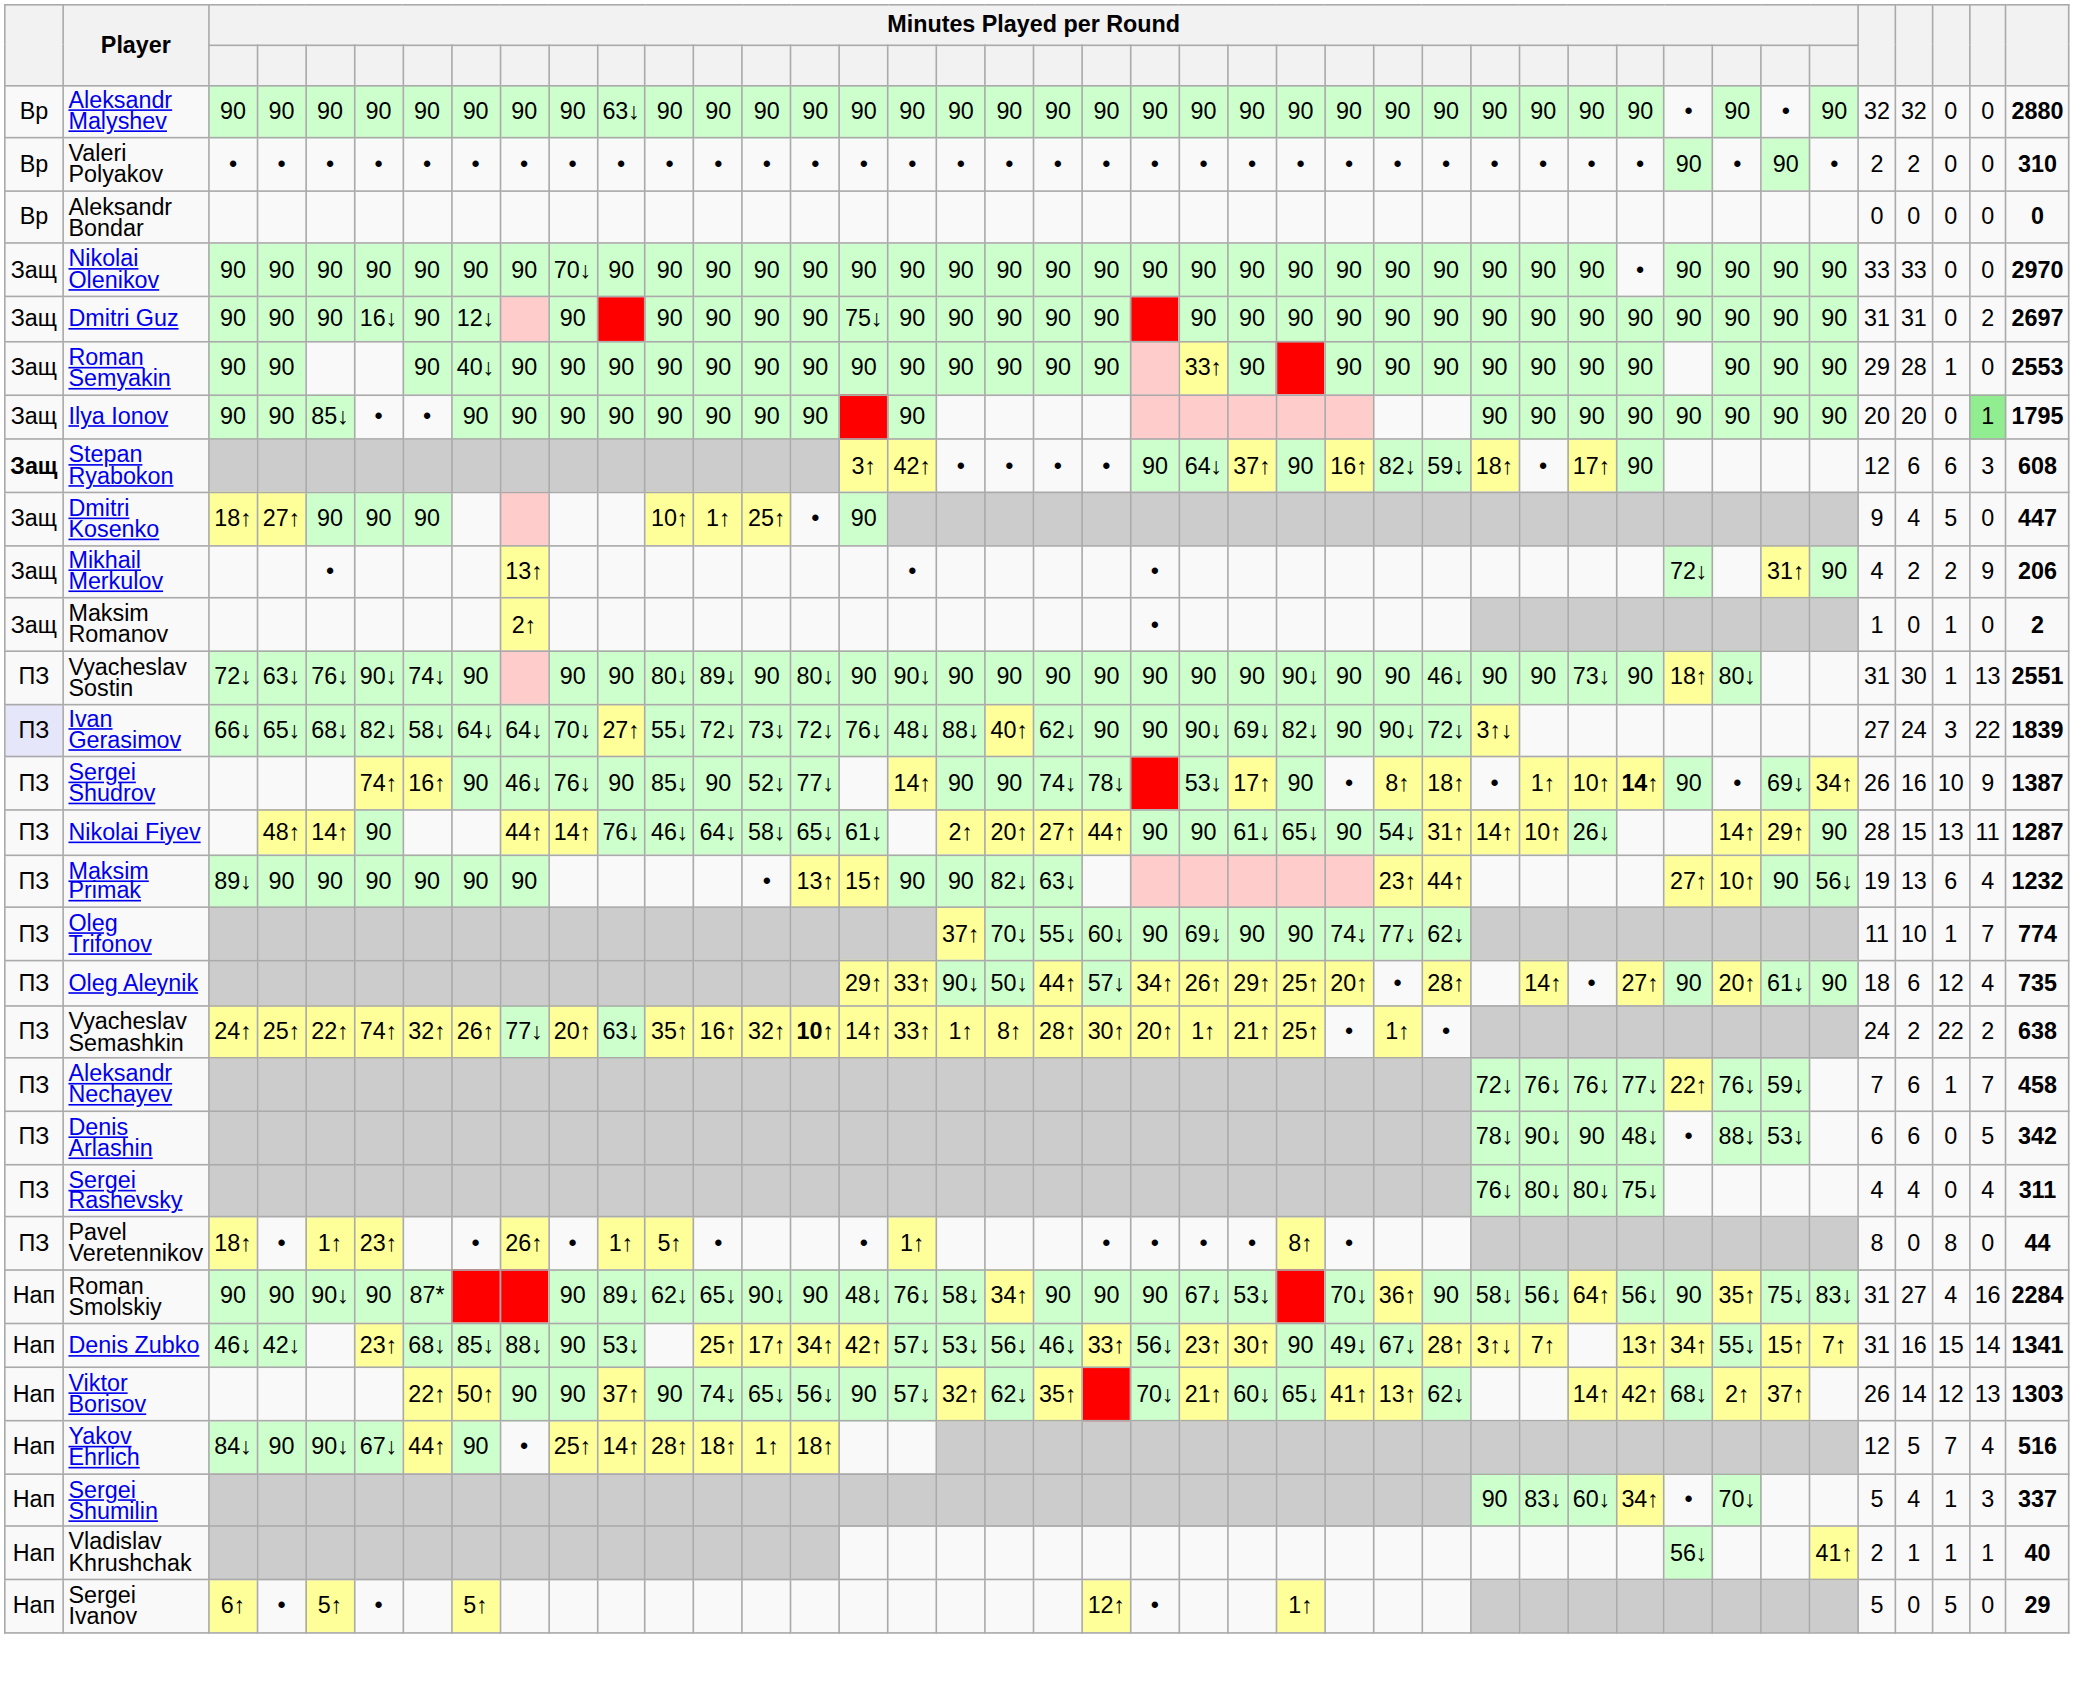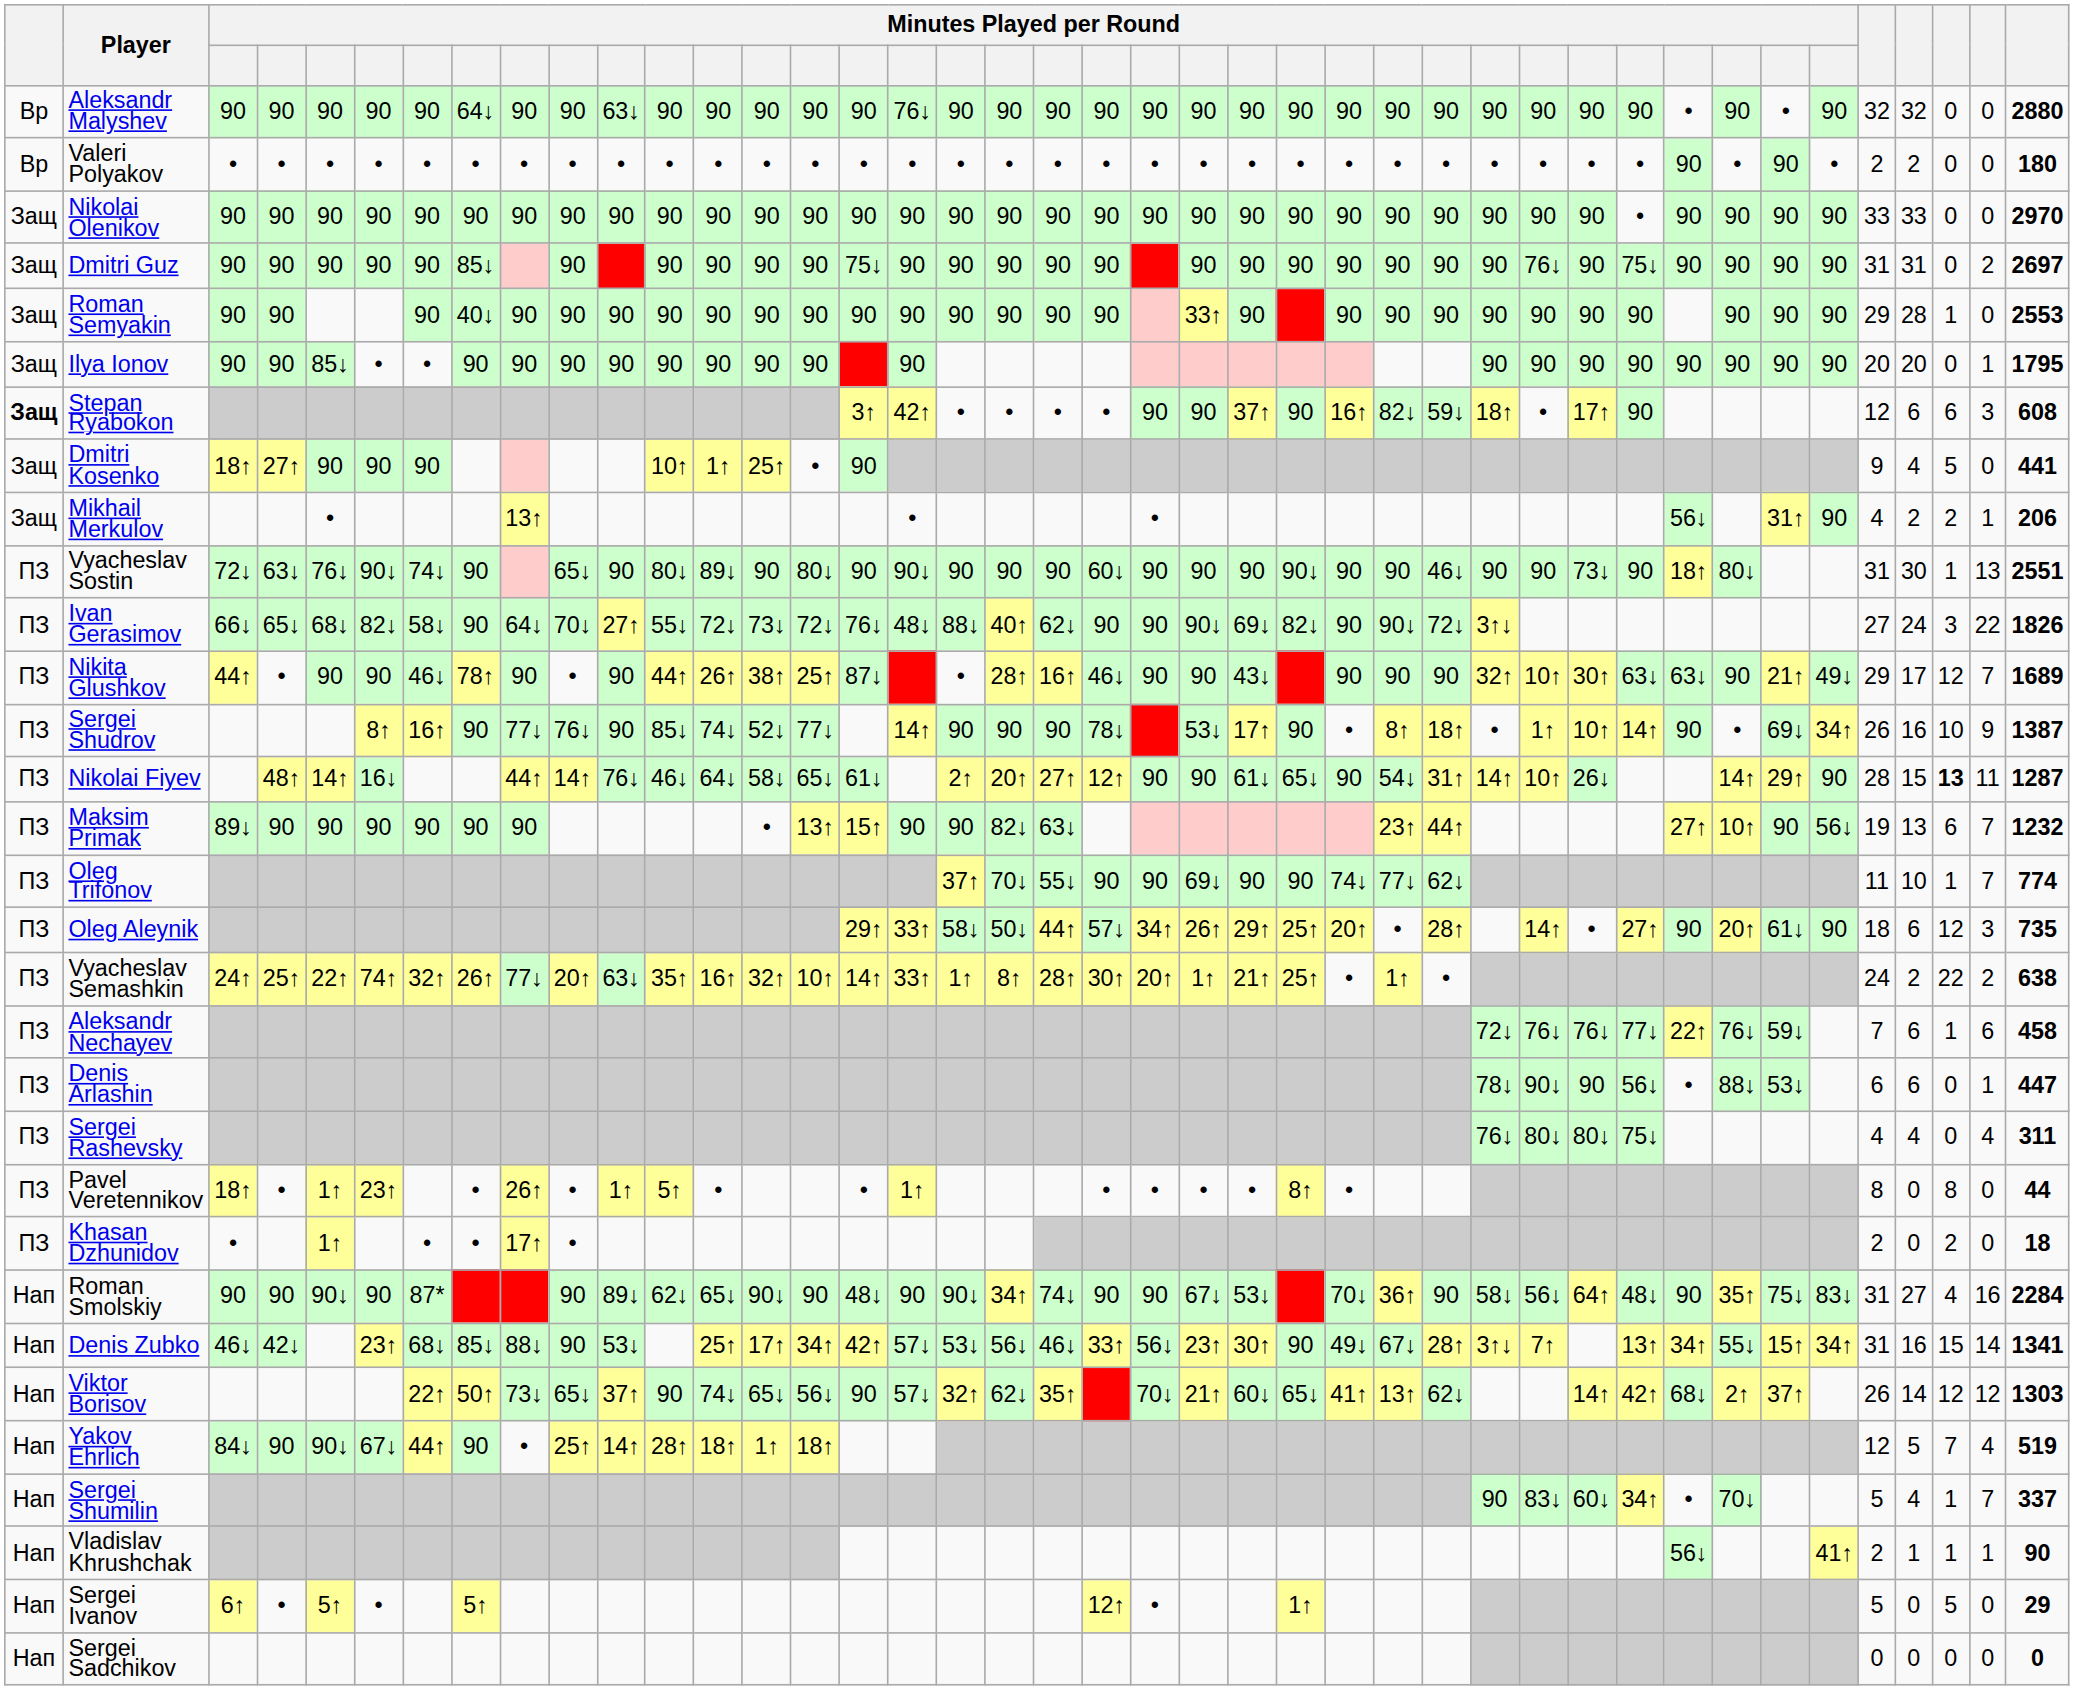Aleksandr Malyshev | column 8: 90 -> 64↓
Aleksandr Malyshev | column 17: 90 -> 76↓
Valeri Polyakov | column 41: 310 -> 180
- row: Вр | Aleksandr Bondar | 0 | 0 | 0 | 0 | 0
Nikolai Olenikov | column 10: 70↓ -> 90
Dmitri Guz | column 6: 16↓ -> 90
Dmitri Guz | column 8: 12↓ -> 85↓
Dmitri Guz | column 30: 90 -> 76↓
Dmitri Guz | column 32: 90 -> 75↓
Ilya Ionov | column 40: lightgreen background -> no background
Stepan Ryabokon | column 23: 64↓ -> 90
Dmitri Kosenko | column 41: 447 -> 441
Mikhail Merkulov | column 33: 72↓ -> 56↓
Mikhail Merkulov | column 40: 9 -> 1
- row: Защ | Maksim Romanov | 2↑ | • | 1 | 0 | 1 | 0 | 2
Vyacheslav Sostin | column 10: 90 -> 65↓
Vyacheslav Sostin | column 21: 90 -> 60↓
Ivan Gerasimov | column 1: lavender background -> no background
Ivan Gerasimov | column 8: 64↓ -> 90
Ivan Gerasimov | column 41: 1839 -> 1826
+ row: ПЗ | Nikita Glushkov | 44↑ | • | 90 | 90 | 46↓ | 78↑ | 90 | • | 90 | 44↑ | 26↑ | 38↑ | 25↑ | 87↓ | • | 28↑ | 16↑ | 46↓ | 90 | 90 | 43↓ | 90 | 90 | 90 | 32↑ | 10↑ | 30↑ | 63↓ | 63↓ | 90 | 21↑ | 49↓ | 29 | 17 | 12 | 7 | 1689
Sergei Shudrov | column 6: 74↑ -> 8↑
Sergei Shudrov | column 9: 46↓ -> 77↓
Sergei Shudrov | column 13: 90 -> 74↓
Sergei Shudrov | column 20: 74↓ -> 90
Sergei Shudrov | column 32: bold -> normal
Nikolai Fiyev | column 6: 90 -> 16↓
Nikolai Fiyev | column 21: 44↑ -> 12↑
Nikolai Fiyev | column 39: normal -> bold
Maksim Primak | column 40: 4 -> 7
Oleg Trifonov | column 21: 60↓ -> 90
Oleg Aleynik | column 18: 90↓ -> 58↓
Oleg Aleynik | column 40: 4 -> 3
Vyacheslav Semashkin | column 15: bold -> normal
Aleksandr Nechayev | column 40: 7 -> 6
Denis Arlashin | column 32: 48↓ -> 56↓
Denis Arlashin | column 40: 5 -> 1
Denis Arlashin | column 41: 342 -> 447
+ row: ПЗ | Khasan Dzhunidov | • | 1↑ | • | • | 17↑ | • | 2 | 0 | 2 | 0 | 18
Roman Smolskiy | column 17: 76↓ -> 90
Roman Smolskiy | column 18: 58↓ -> 90↓
Roman Smolskiy | column 20: 90 -> 74↓
Roman Smolskiy | column 32: 56↓ -> 48↓
Denis Zubko | column 36: 7↑ -> 34↑
Viktor Borisov | column 9: 90 -> 73↓
Viktor Borisov | column 10: 90 -> 65↓
Viktor Borisov | column 40: 13 -> 12
Yakov Ehrlich | column 41: 516 -> 519
Sergei Shumilin | column 40: 3 -> 7
Vladislav Khrushchak | column 41: 40 -> 90
+ row: Нап | Sergei Sadchikov | 0 | 0 | 0 | 0 | 0
